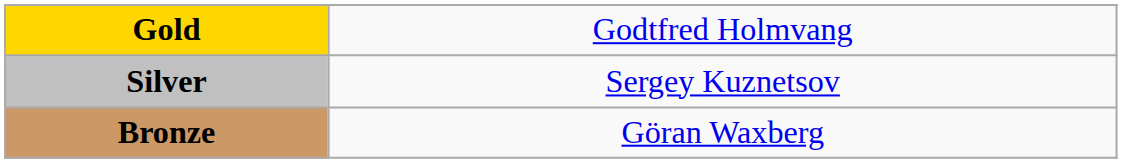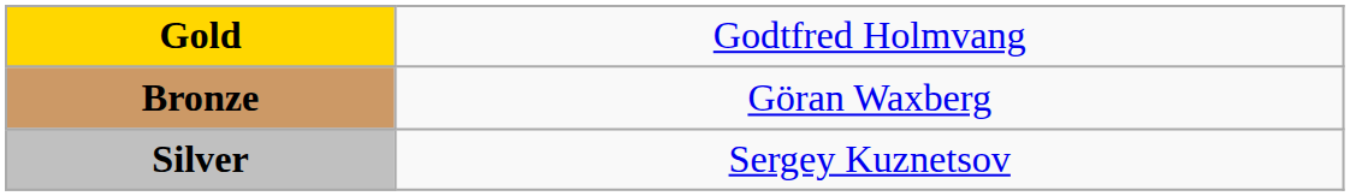rows swapped: Silver <-> Bronze
